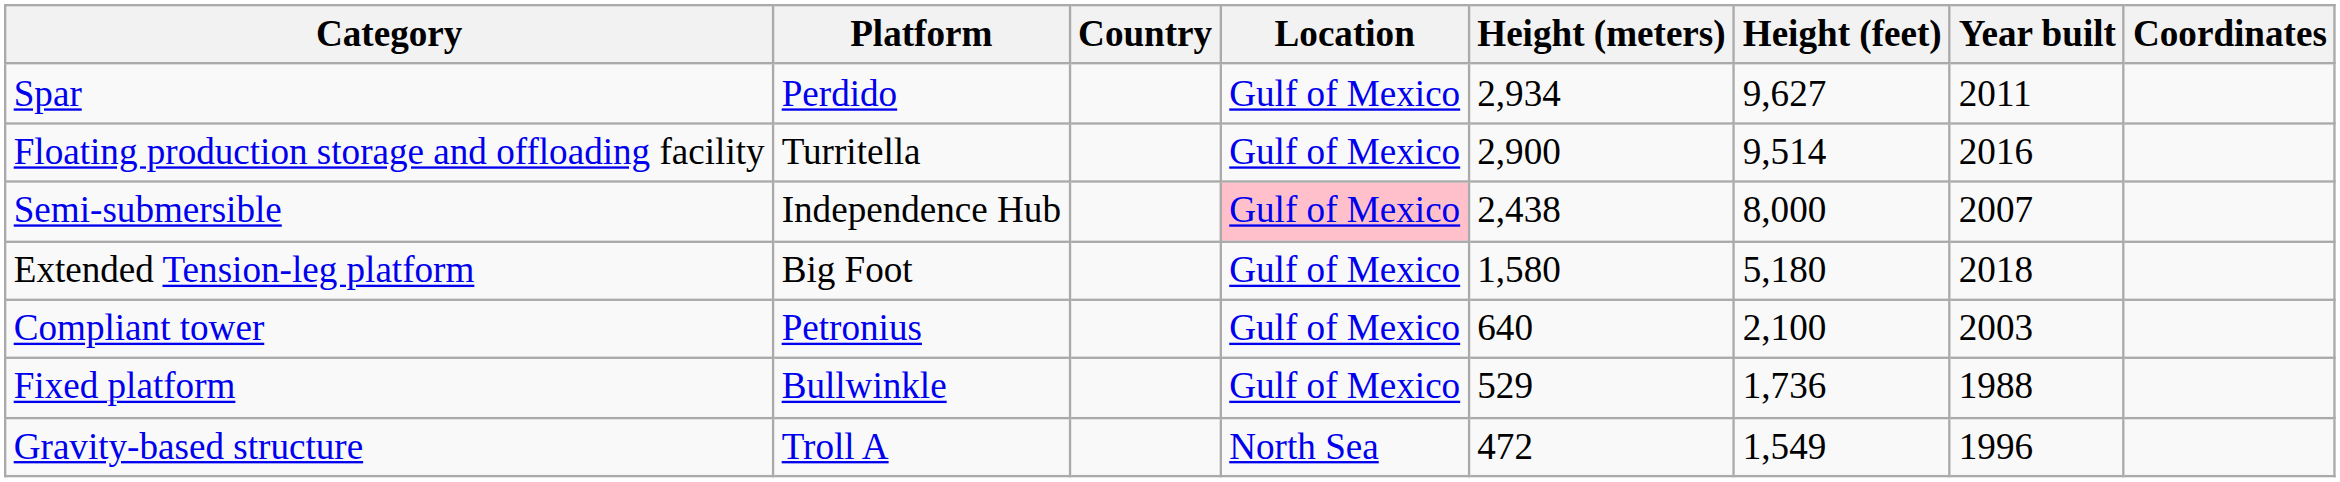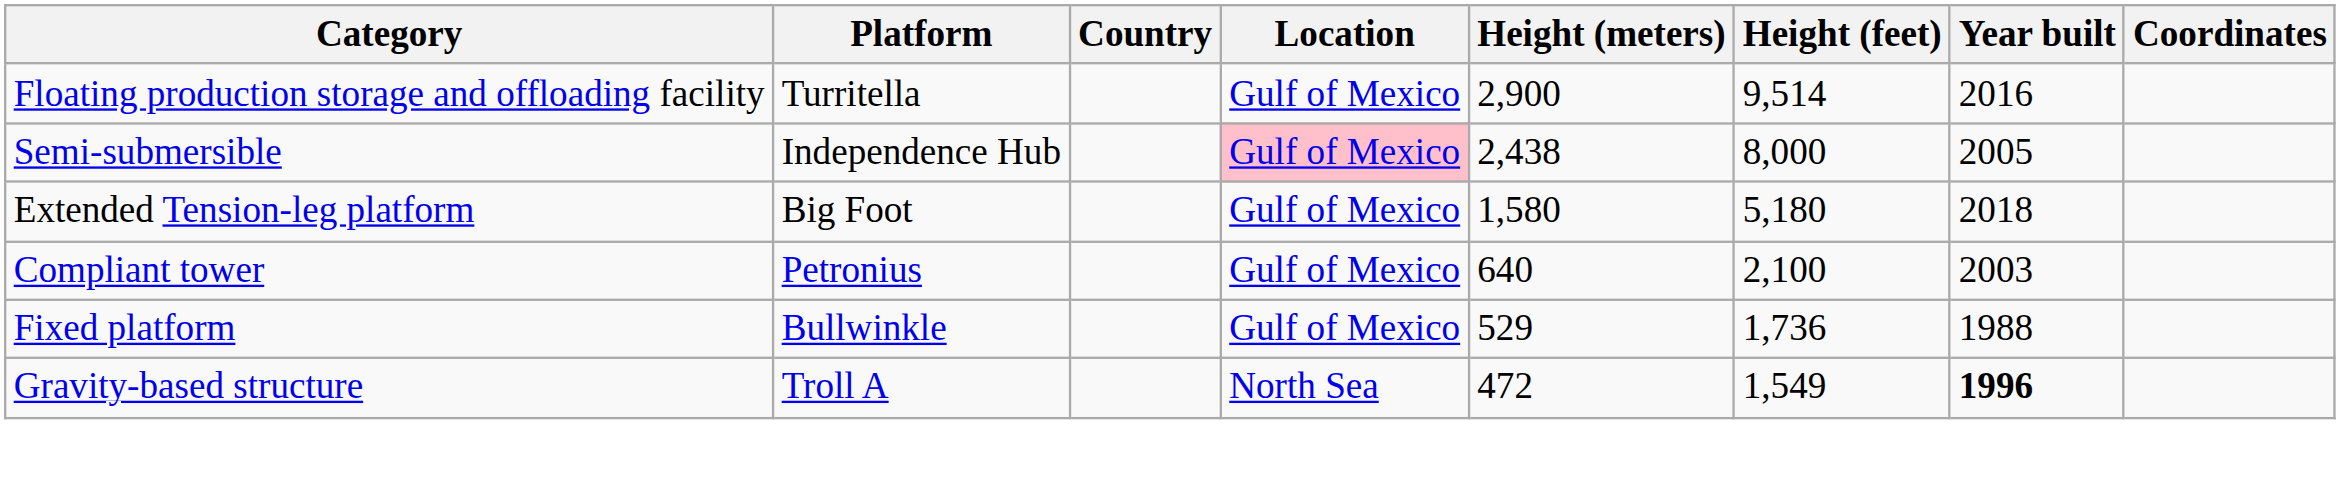- row: Spar | Perdido | Gulf of Mexico | 2,934 | 9,627 | 2011
Semi-submersible | Year built: 2007 -> 2005
Gravity-based structure | Year built: normal -> bold
